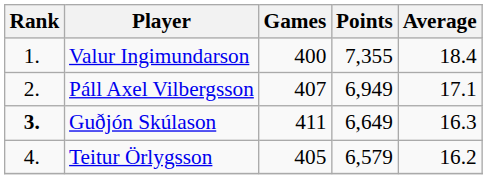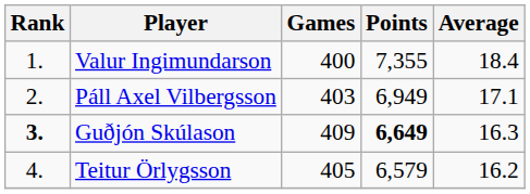Páll Axel Vilbergsson | Games: 407 -> 403
Guðjón Skúlason | Games: 411 -> 409
Guðjón Skúlason | Points: normal -> bold
